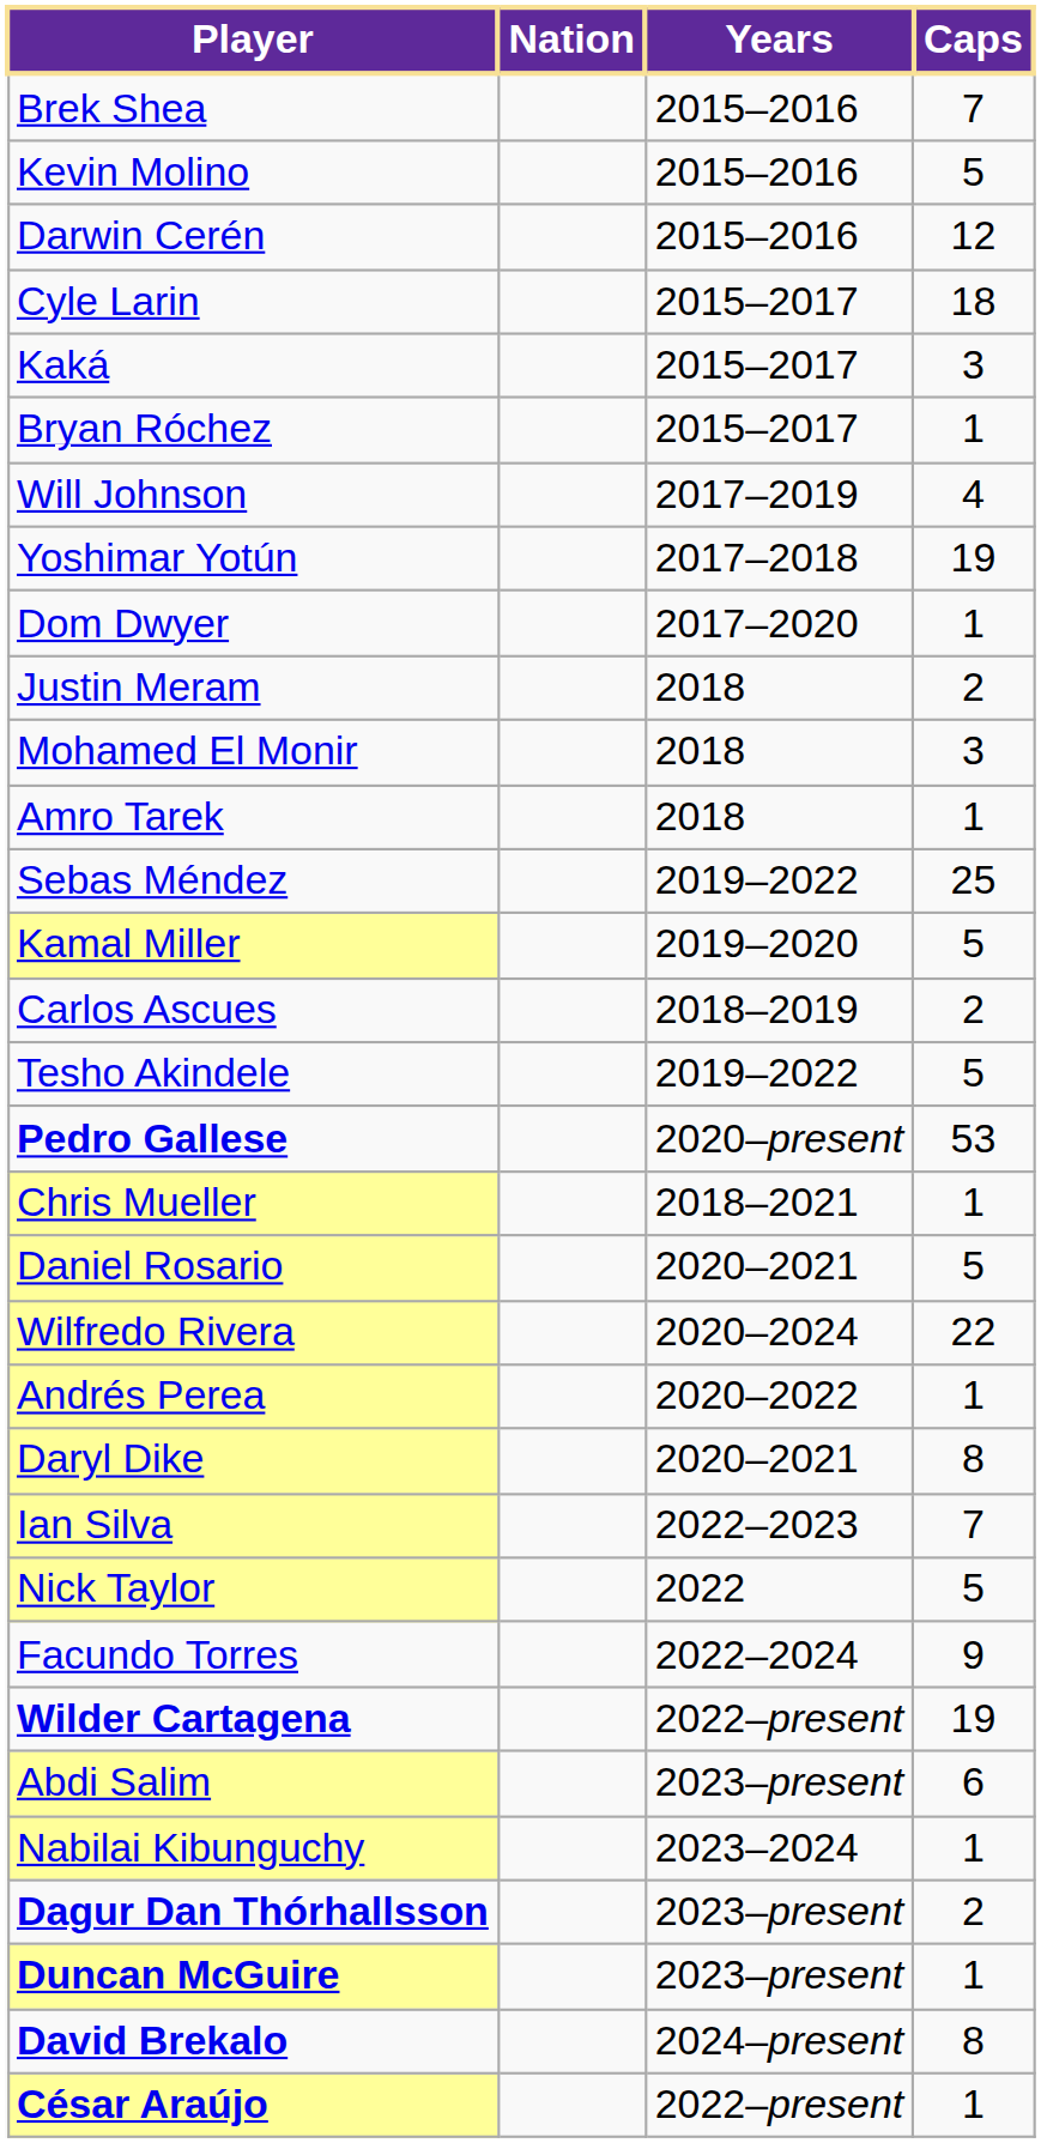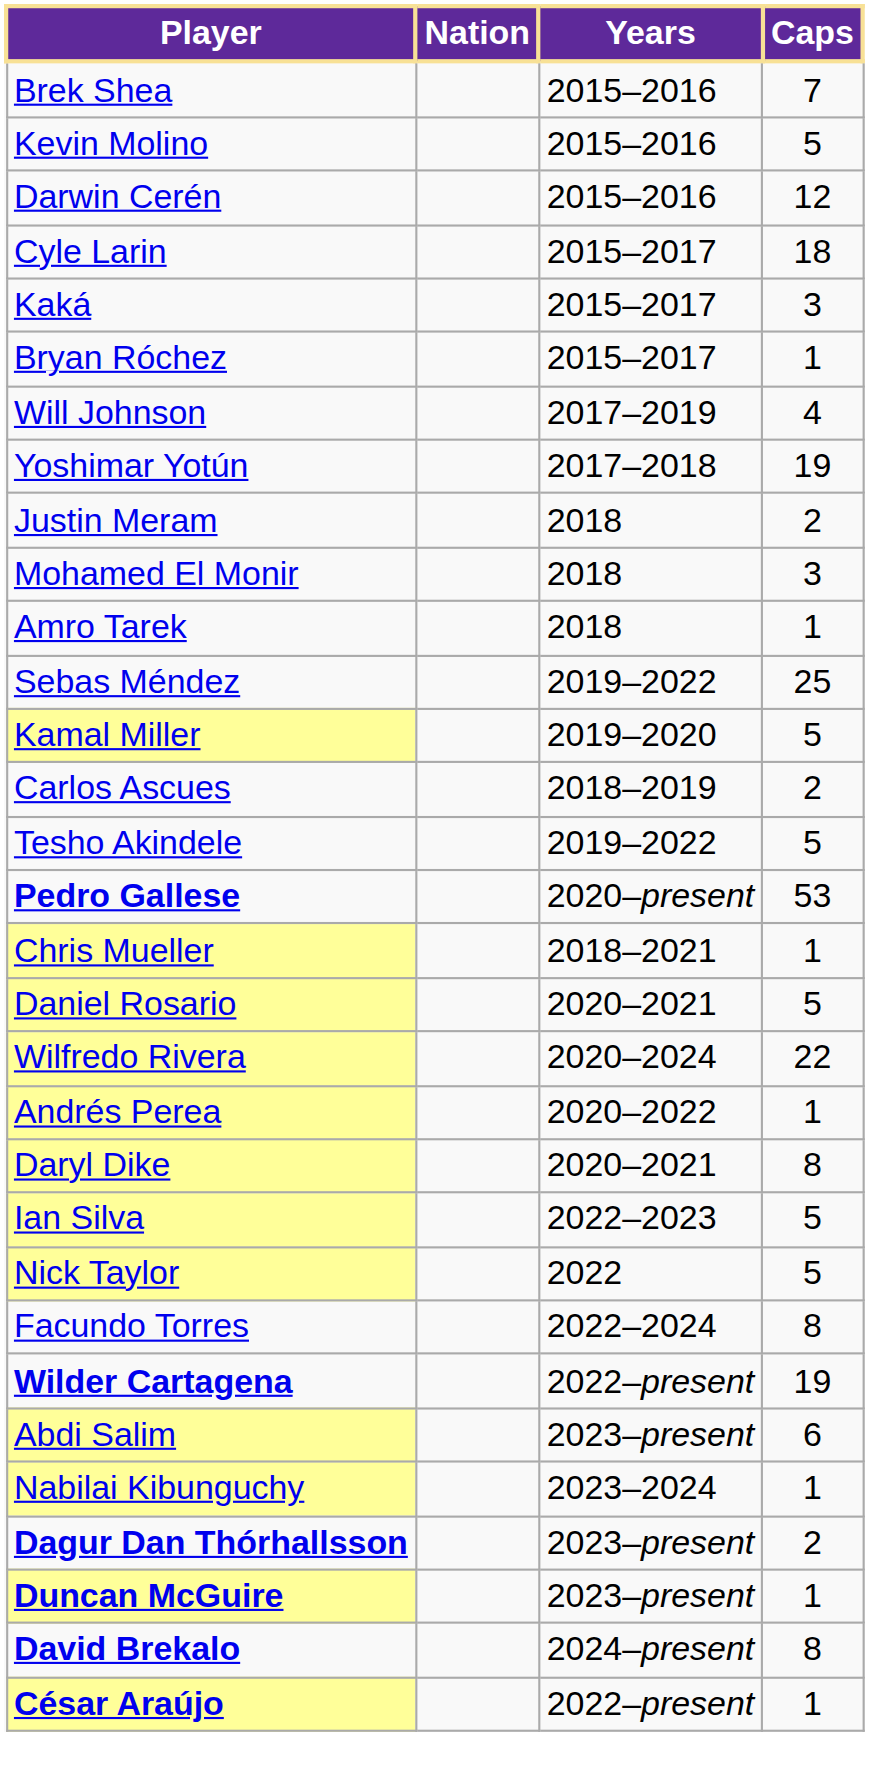- row: Dom Dwyer | 2017–2020 | 1
Ian Silva | Caps: 7 -> 5
Facundo Torres | Caps: 9 -> 8
